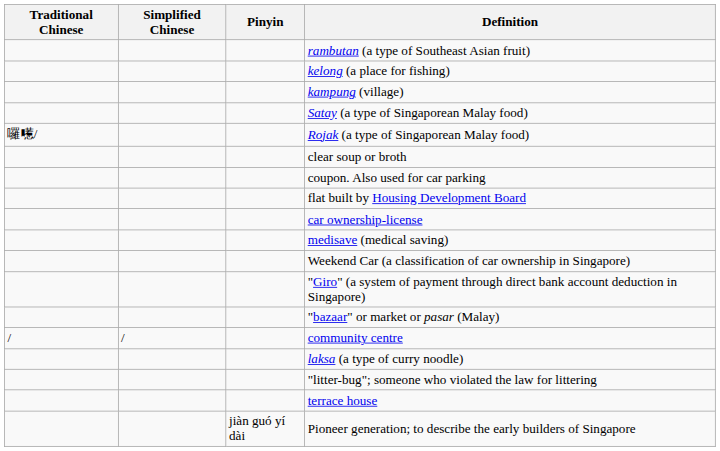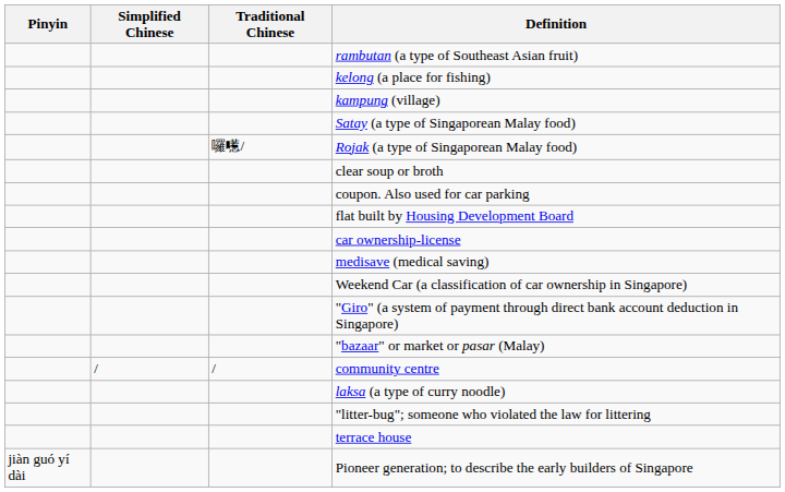columns swapped: Traditional Chinese <-> Pinyin
